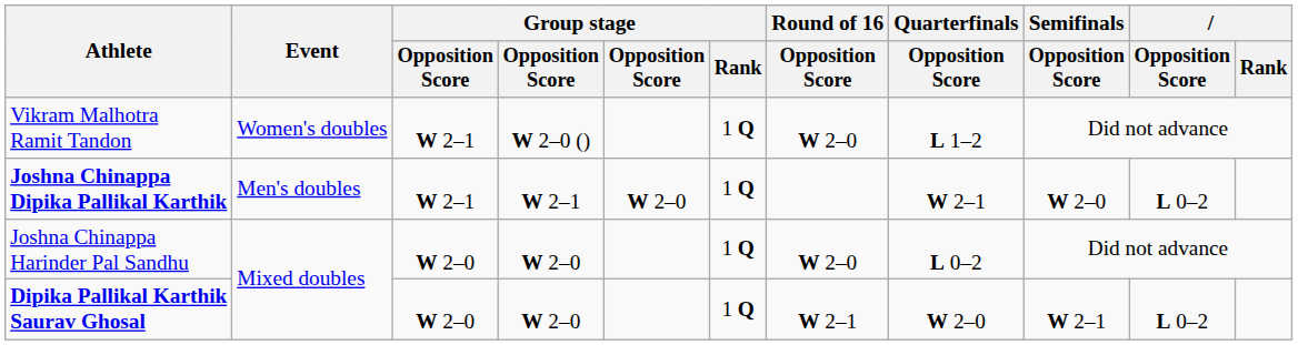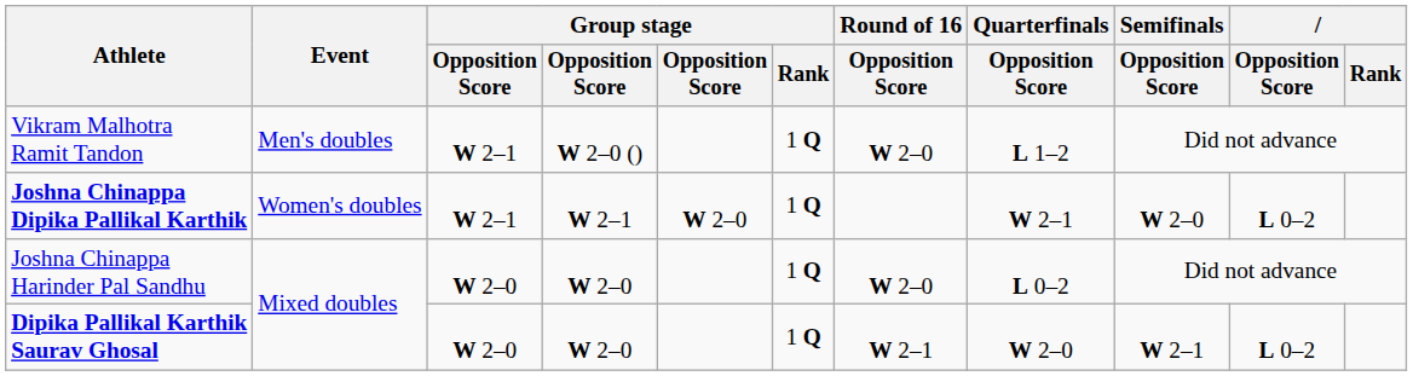Vikram Malhotra Ramit Tandon | Event: Women's doubles -> Men's doubles
Joshna Chinappa Dipika Pallikal Karthik | Event: Men's doubles -> Women's doubles
